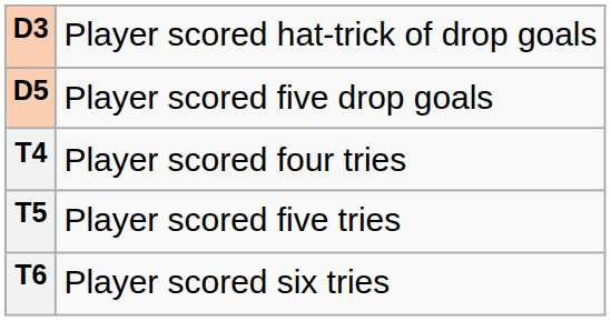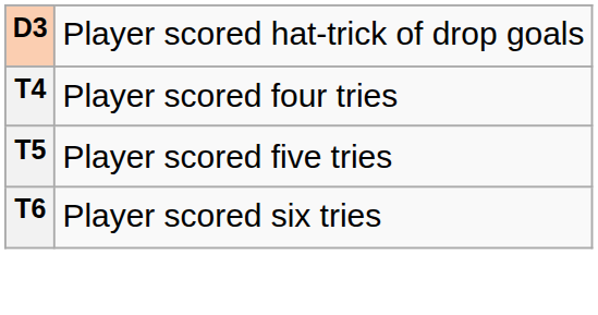- row: D5 | Player scored five drop goals
